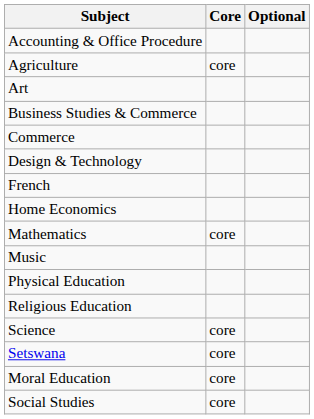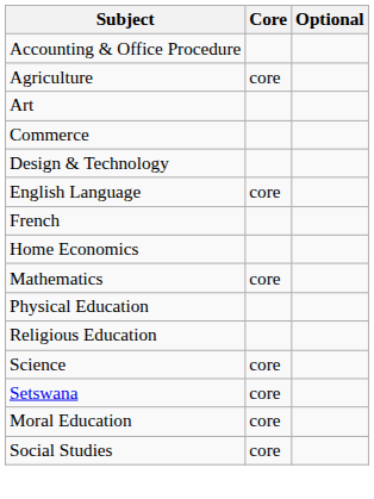- row: Business Studies & Commerce
+ row: English Language | core
- row: Music
